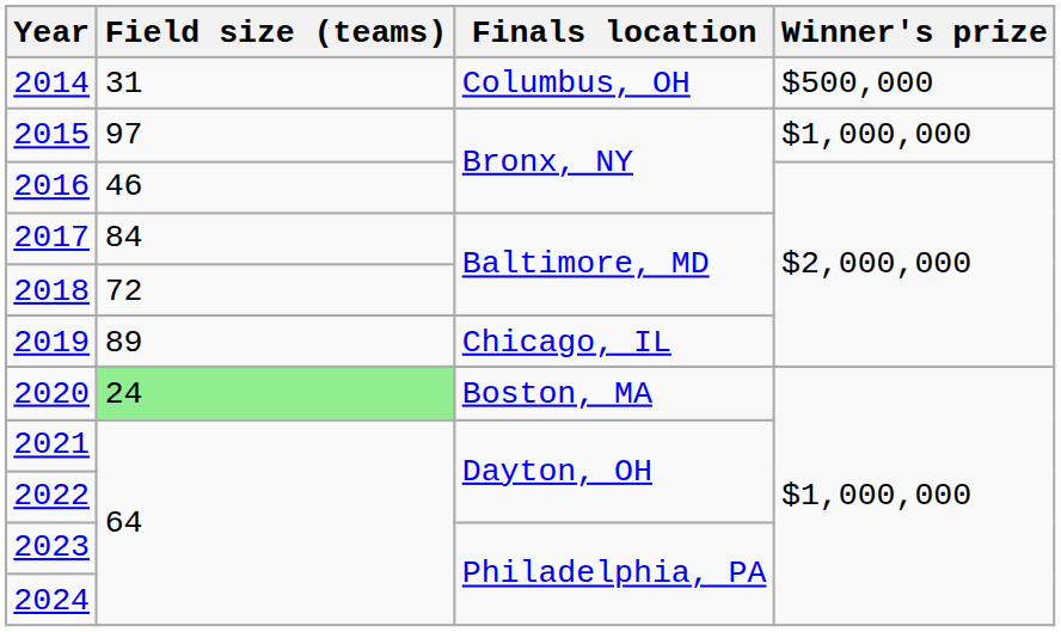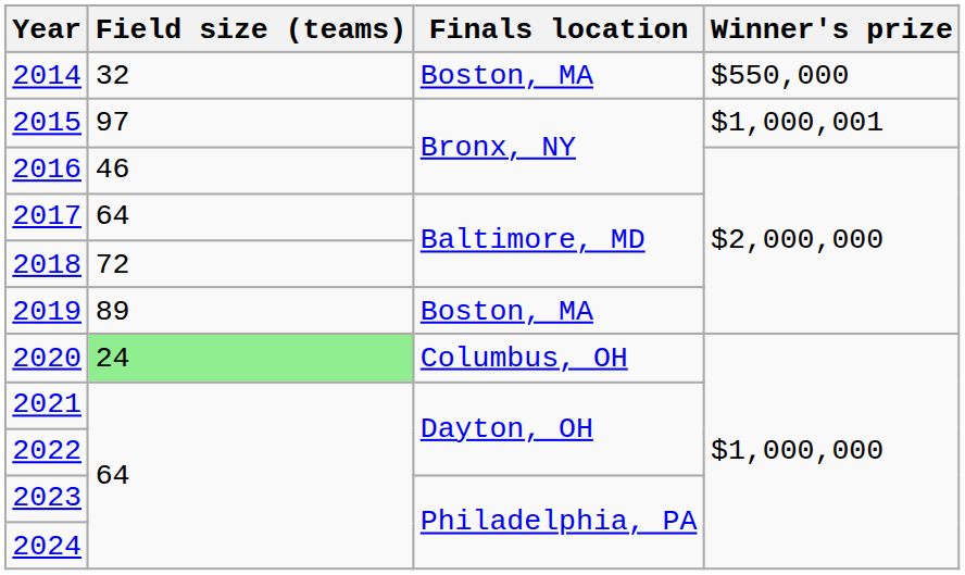2014 | Field size (teams): 31 -> 32
2014 | Finals location: Columbus, OH -> Boston, MA
2014 | Winner's prize: $500,000 -> $550,000
2015 | Winner's prize: $1,000,000 -> $1,000,001
2017 | Field size (teams): 84 -> 64
2019 | Finals location: Chicago, IL -> Boston, MA
2020 | Finals location: Boston, MA -> Columbus, OH
